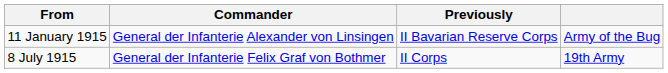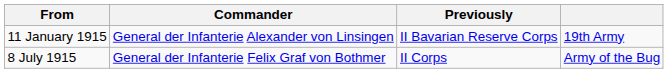11 January 1915 | column 4: Army of the Bug -> 19th Army
8 July 1915 | column 4: 19th Army -> Army of the Bug
